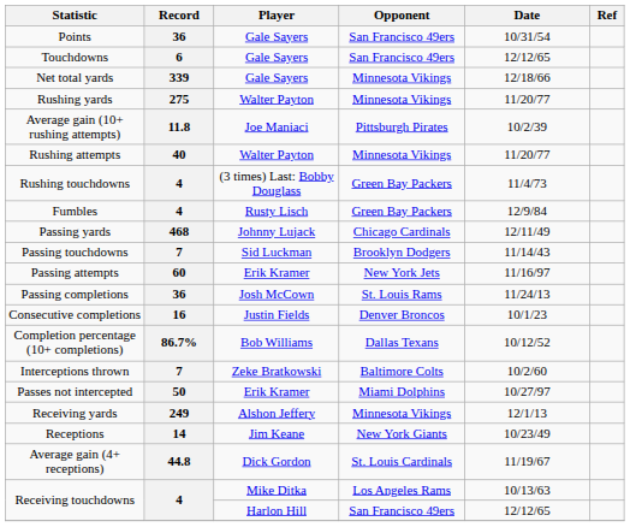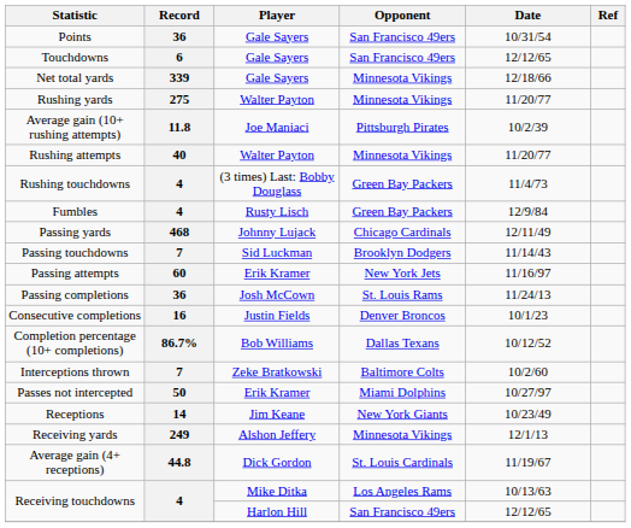rows swapped: Receptions <-> Receiving yards
